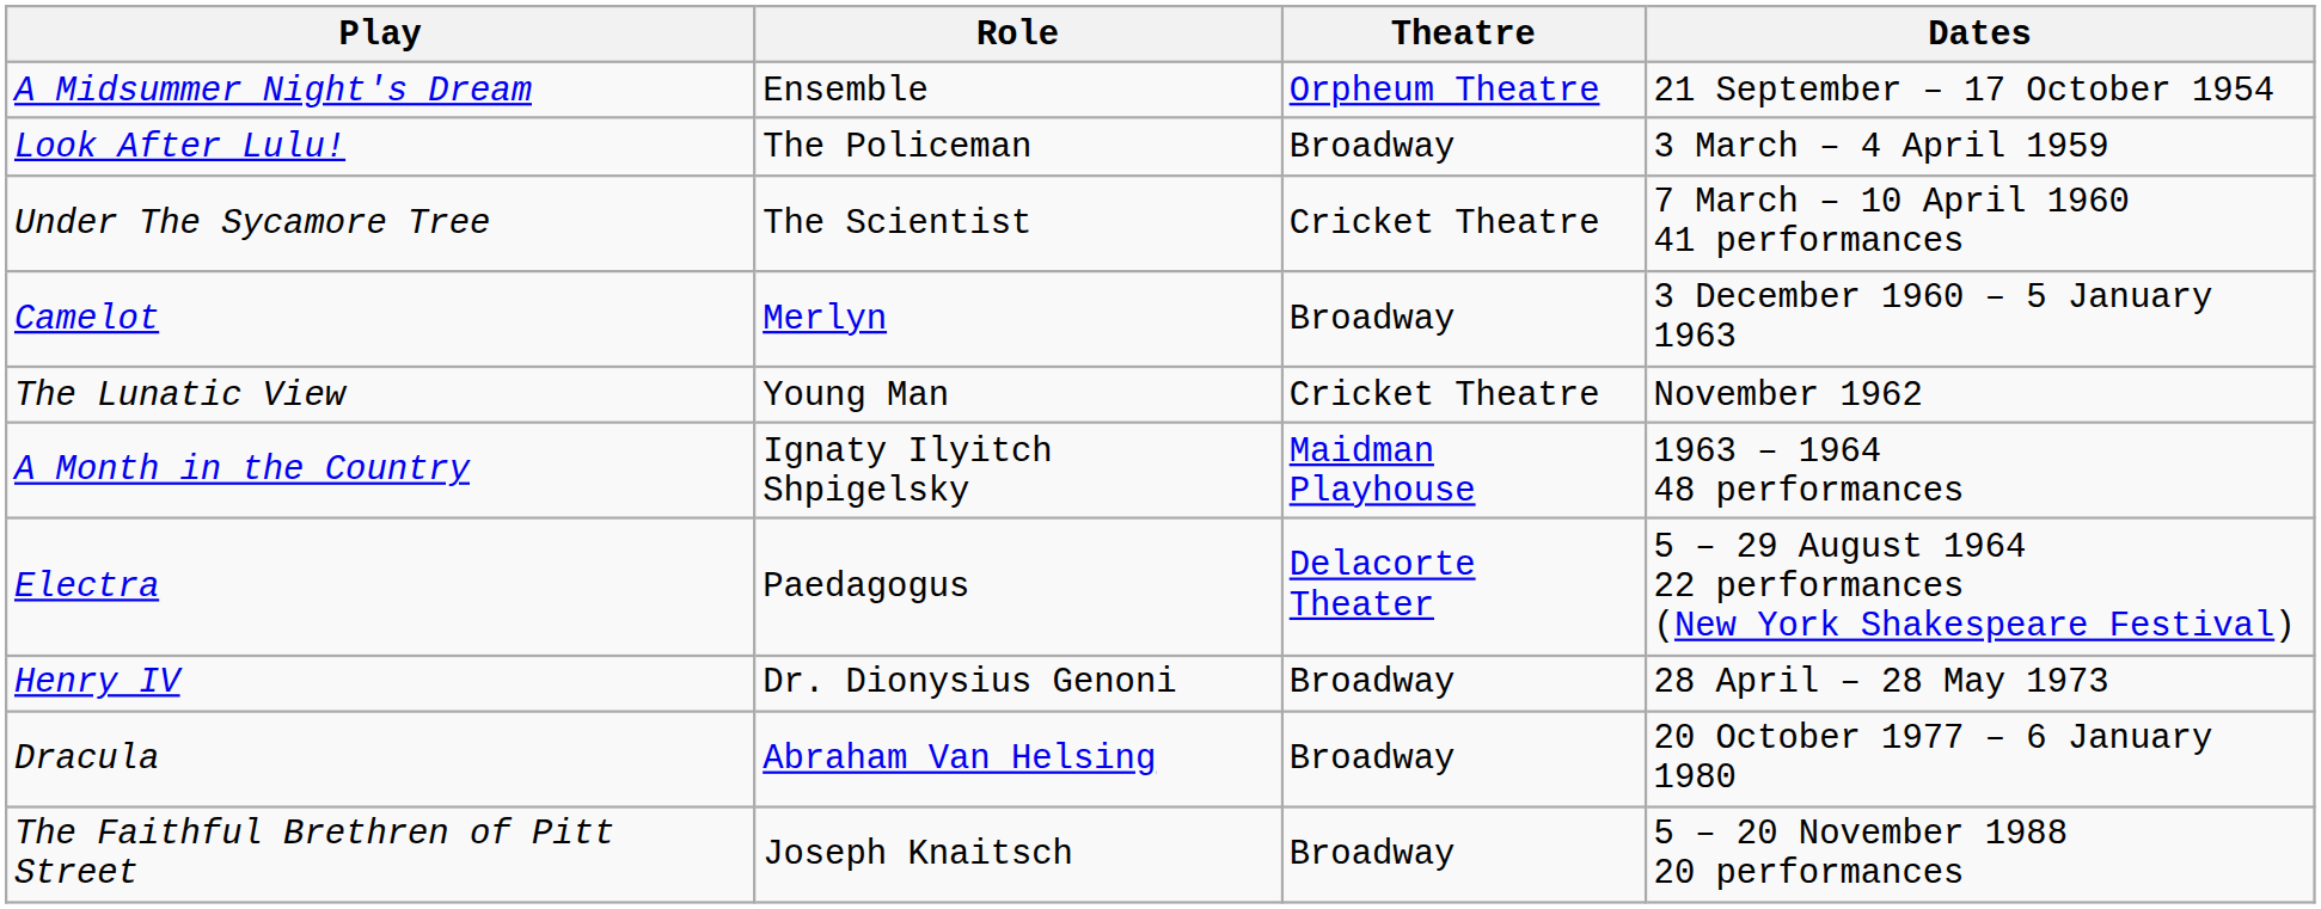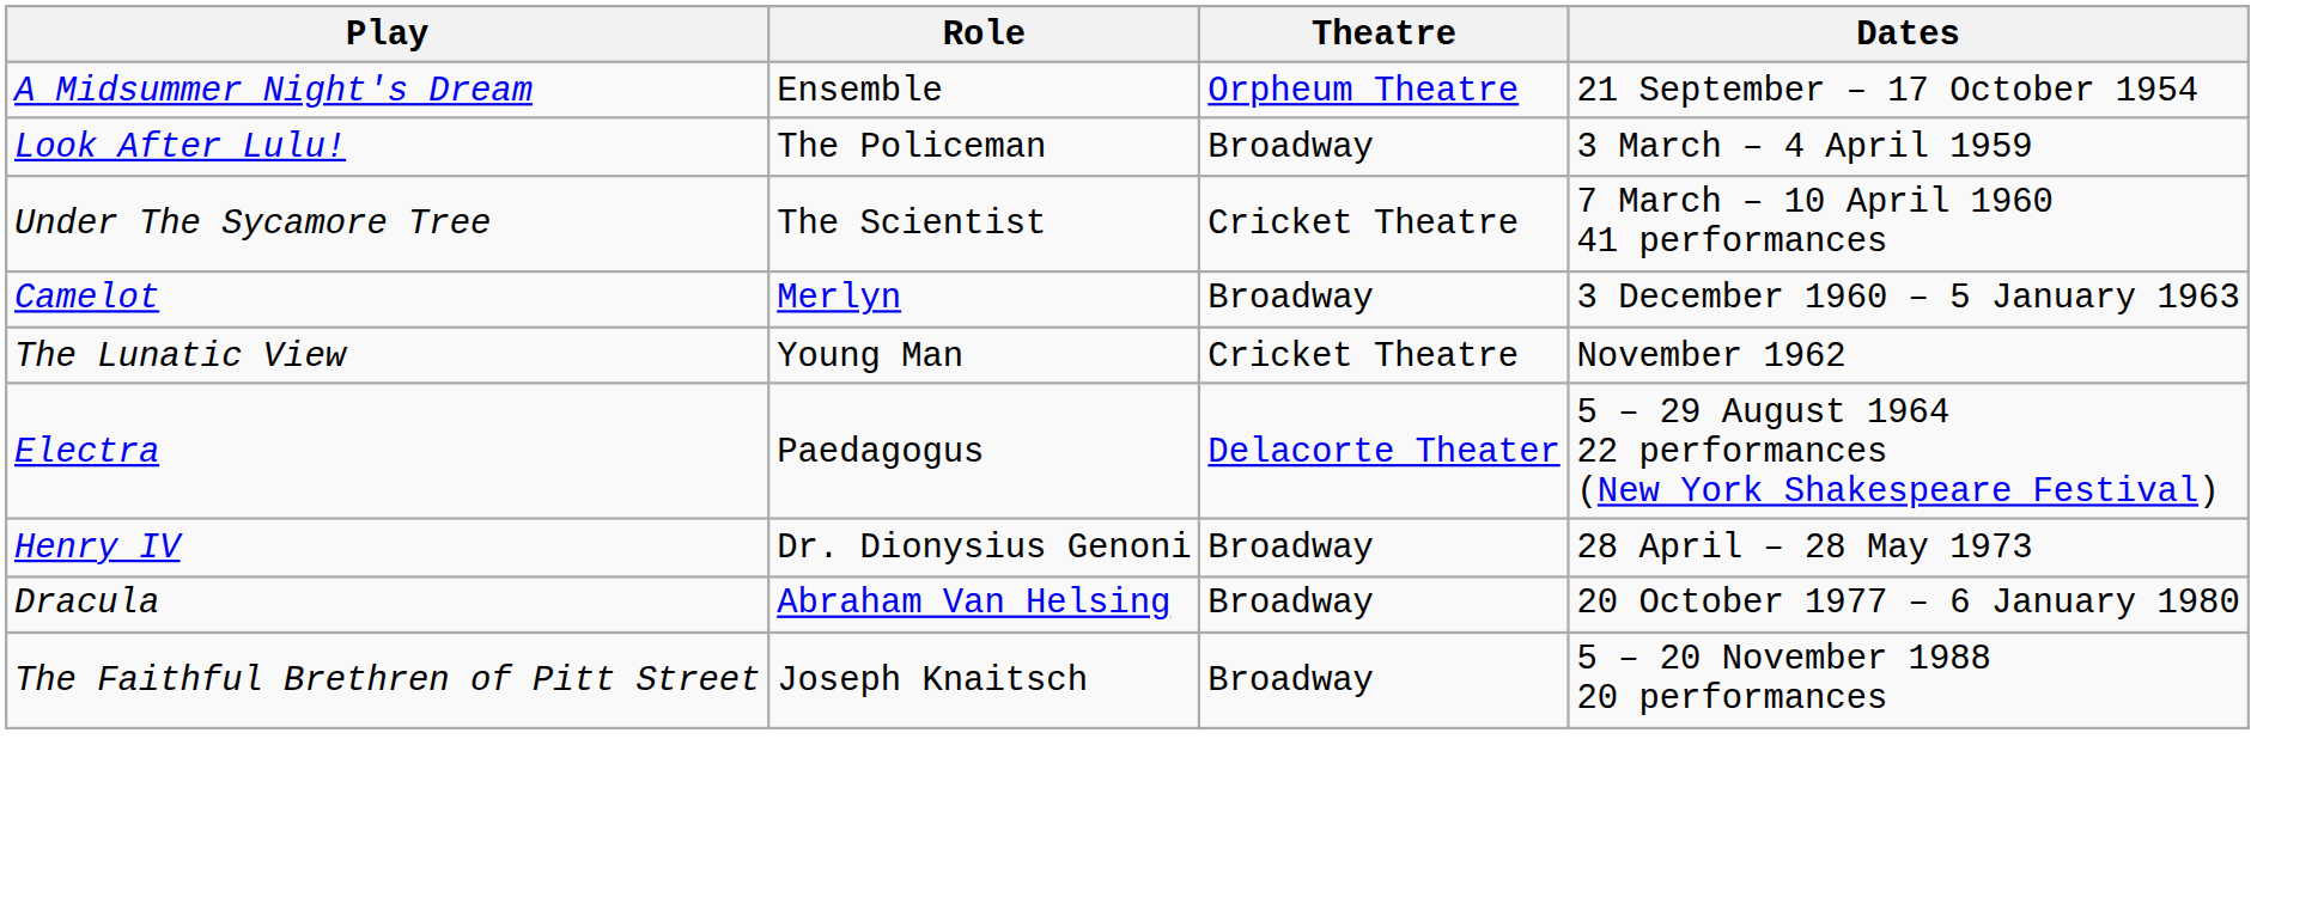- row: A Month in the Country | Ignaty Ilyitch Shpigelsky | Maidman Playhouse | 1963 – 1964 48 performances
